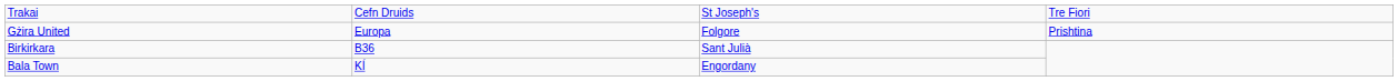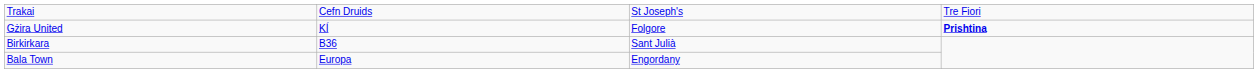Gżira United | column 2: Europa -> KÍ
Gżira United | column 4: normal -> bold
Bala Town | column 2: KÍ -> Europa
